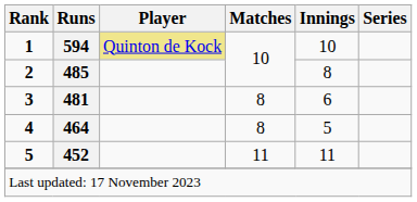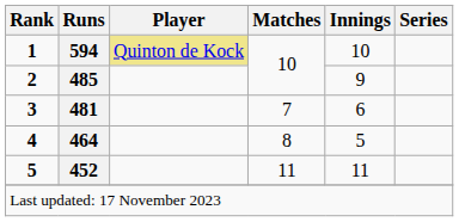2 | Innings: 8 -> 9
3 | Matches: 8 -> 7
